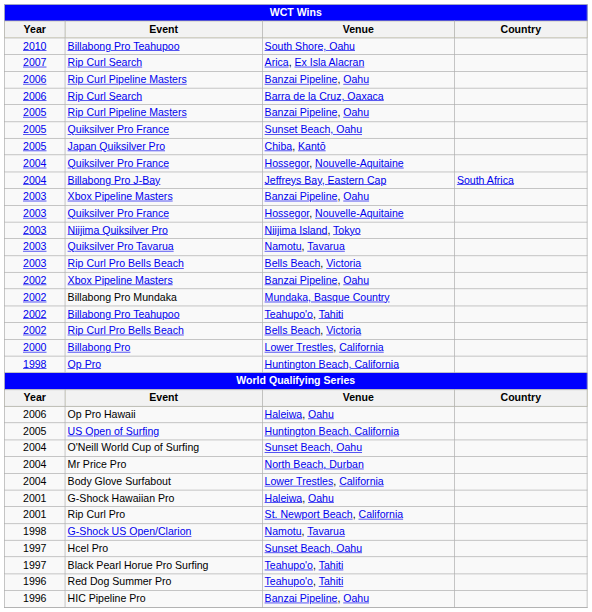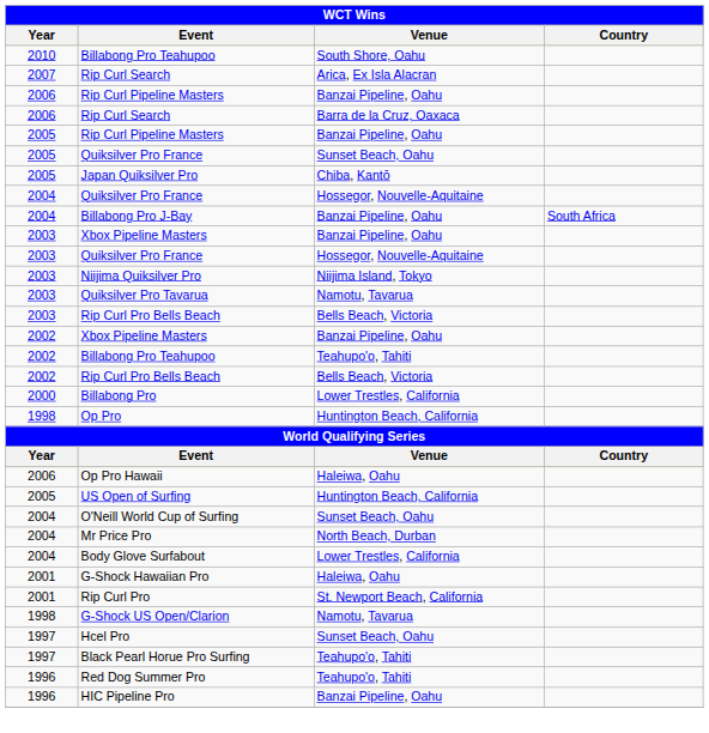Billabong Pro J-Bay | Venue: Jeffreys Bay, Eastern Cap -> Banzai Pipeline, Oahu
- row: 2002 | Billabong Pro Mundaka | Mundaka, Basque Country
